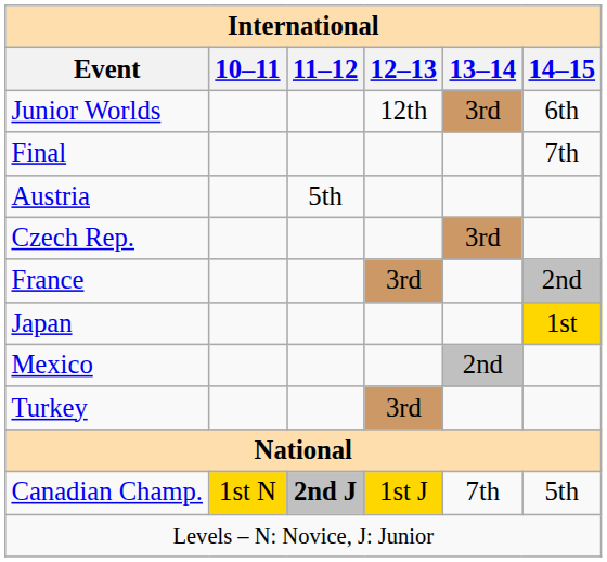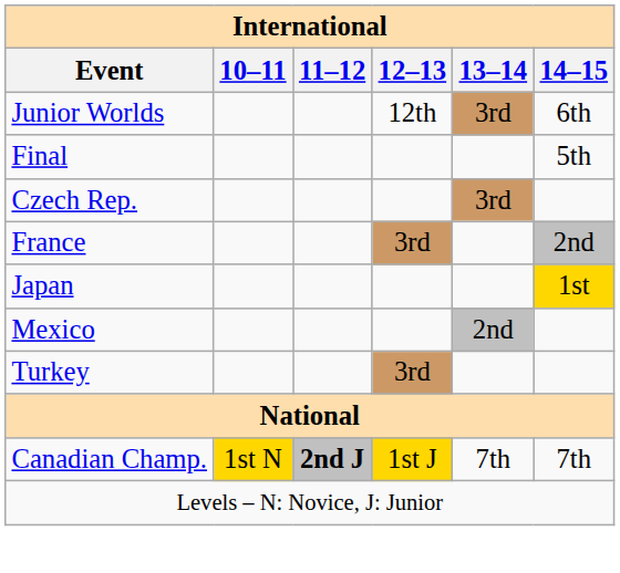Final | 14–15: 7th -> 5th
- row: Austria | 5th
Canadian Champ. | 14–15: 5th -> 7th
